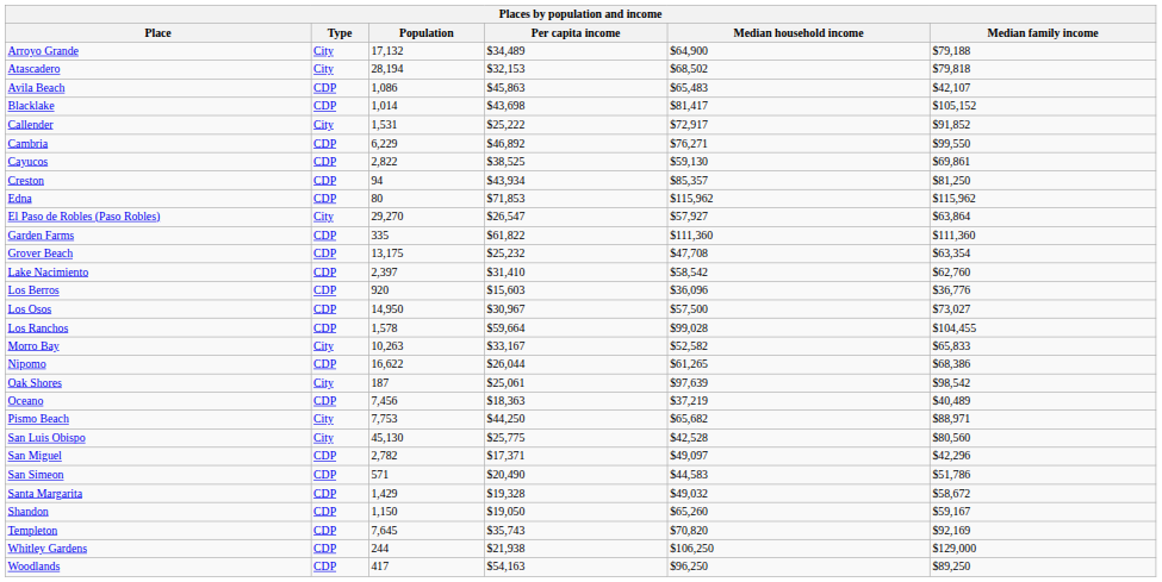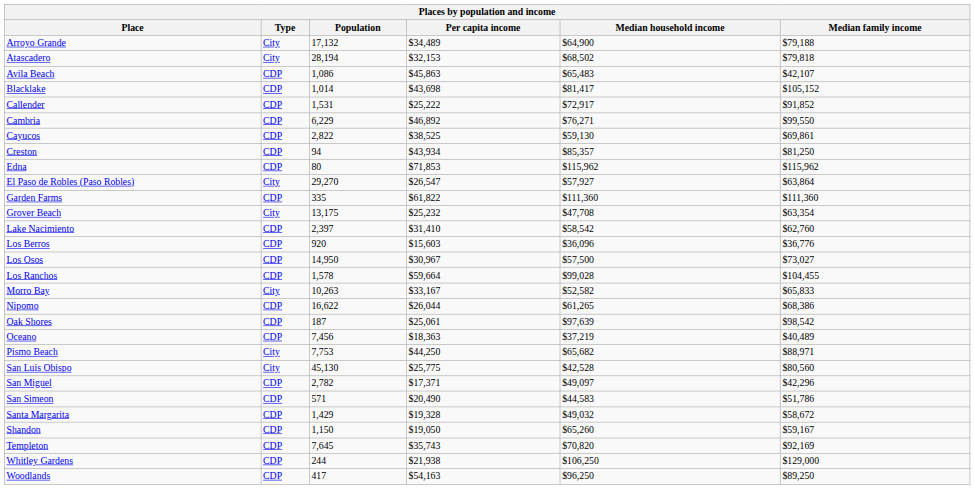Callender | Type: City -> CDP
Grover Beach | Type: CDP -> City
Oak Shores | Type: City -> CDP
